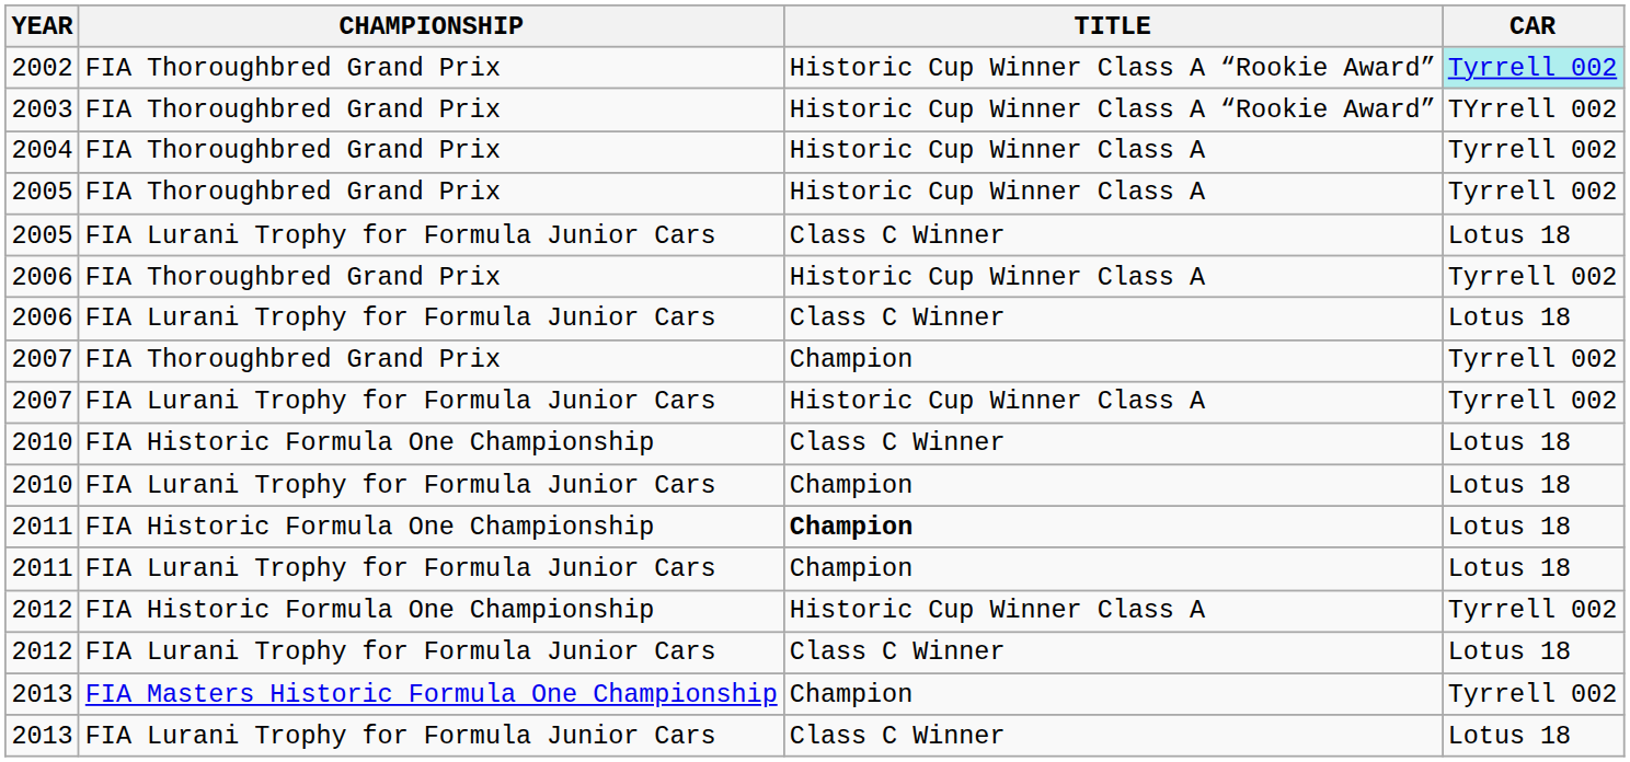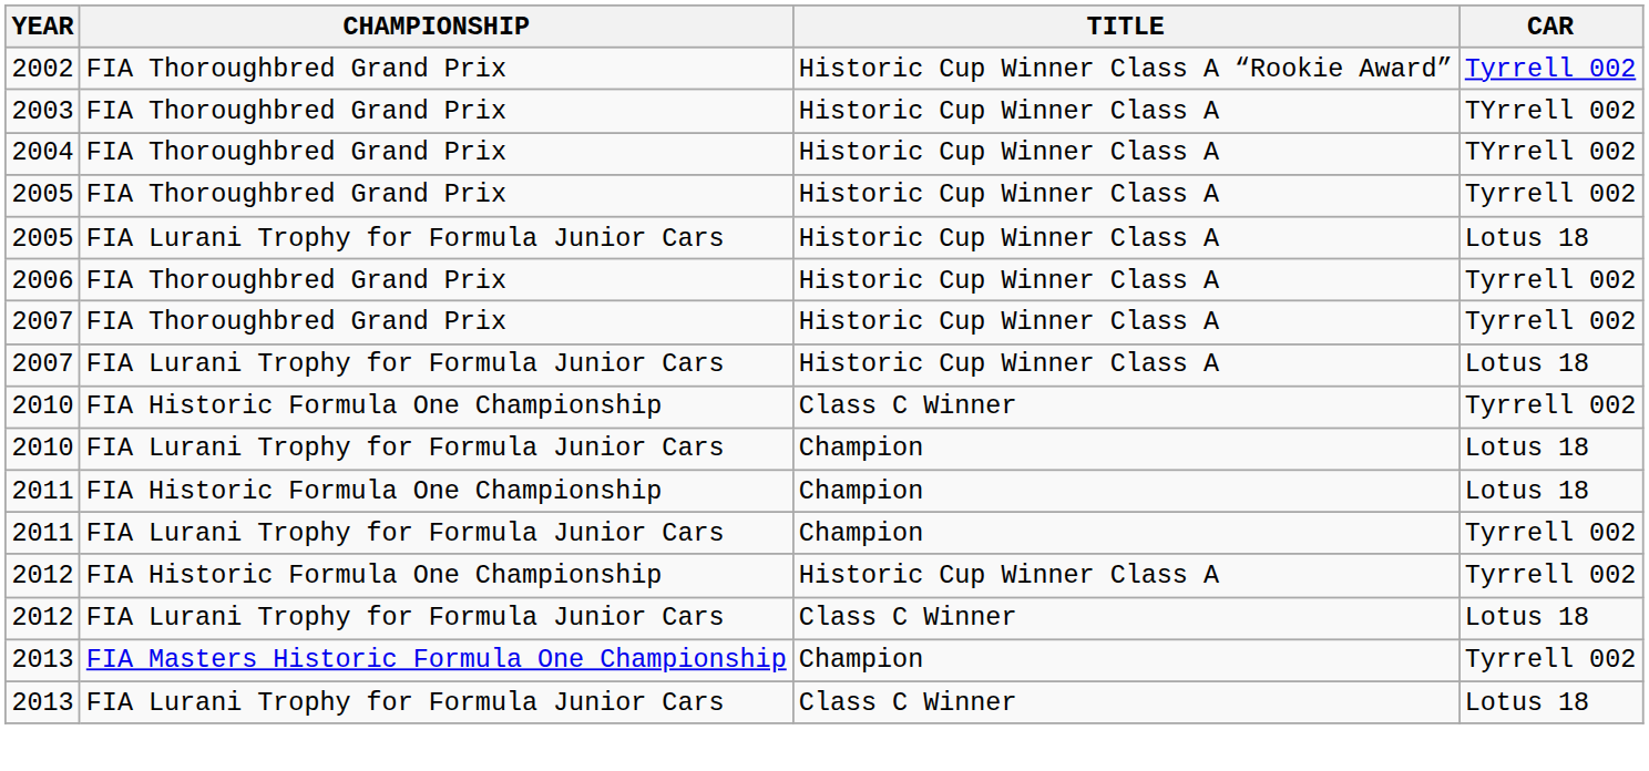2002 | CAR: paleturquoise background -> no background
2003 | TITLE: Historic Cup Winner Class A “Rookie Award” -> Historic Cup Winner Class A
2004 | CAR: Tyrrell 002 -> TYrrell 002
2005 / FIA Lurani Trophy for Formula Junior Cars | TITLE: Class C Winner -> Historic Cup Winner Class A
- row: 2006 | FIA Lurani Trophy for Formula Junior Cars | Class C Winner | Lotus 18
2007 / FIA Thoroughbred Grand Prix | TITLE: Champion -> Historic Cup Winner Class A
2007 / FIA Lurani Trophy for Formula Junior Cars | CAR: Tyrrell 002 -> Lotus 18
2010 / FIA Historic Formula One Championship | CAR: Lotus 18 -> Tyrrell 002
2011 / FIA Historic Formula One Championship | TITLE: bold -> normal
2011 / FIA Lurani Trophy for Formula Junior Cars | CAR: Lotus 18 -> Tyrrell 002
